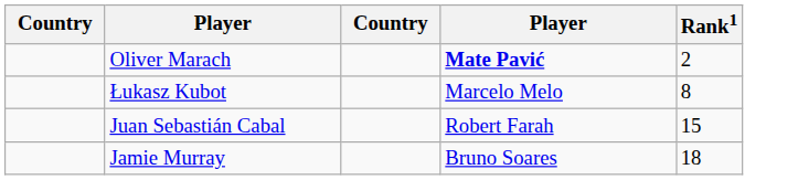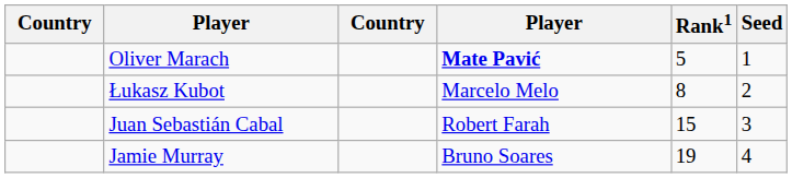+ column: Seed | 1 | 2 | 3 | 4
Oliver Marach | Rank1: 2 -> 5
Jamie Murray | Rank1: 18 -> 19
